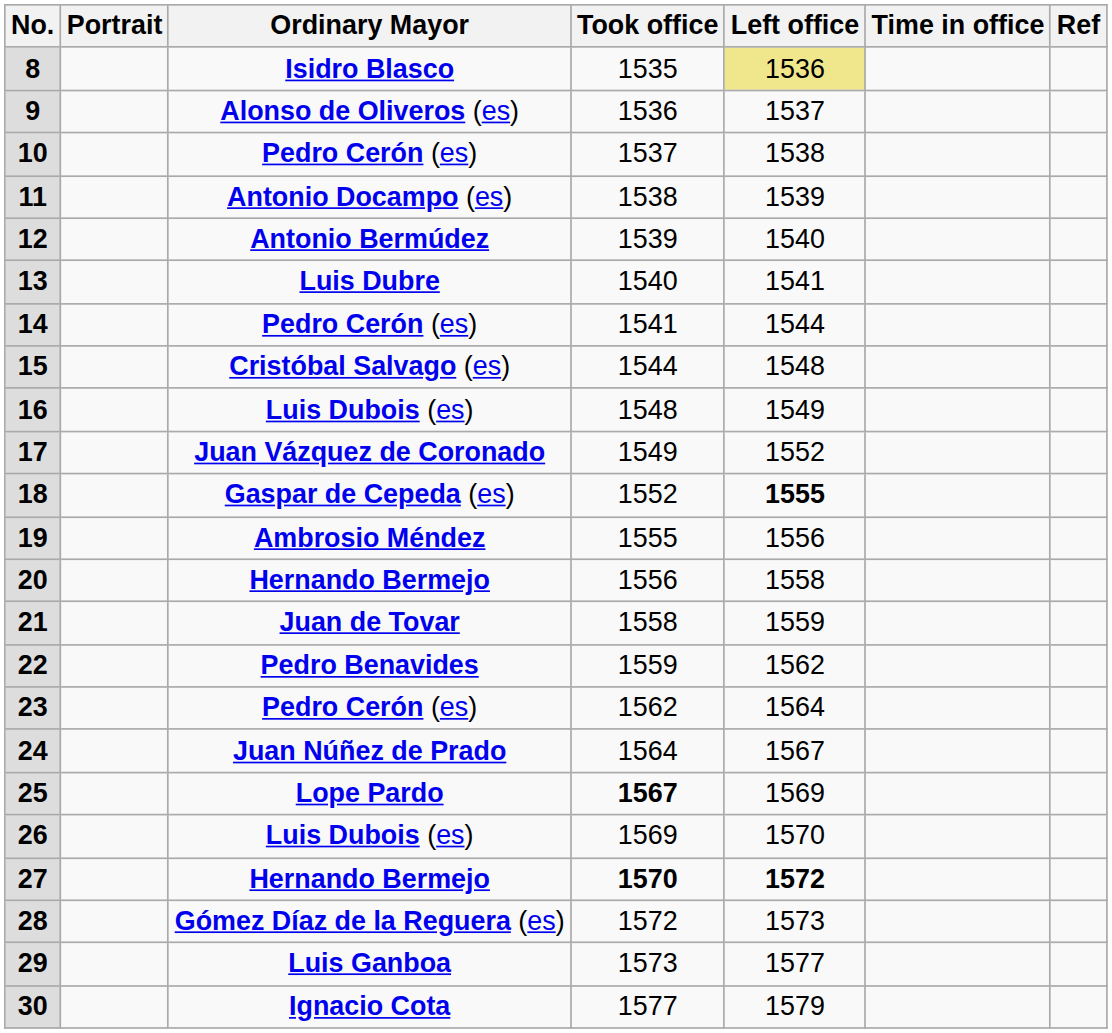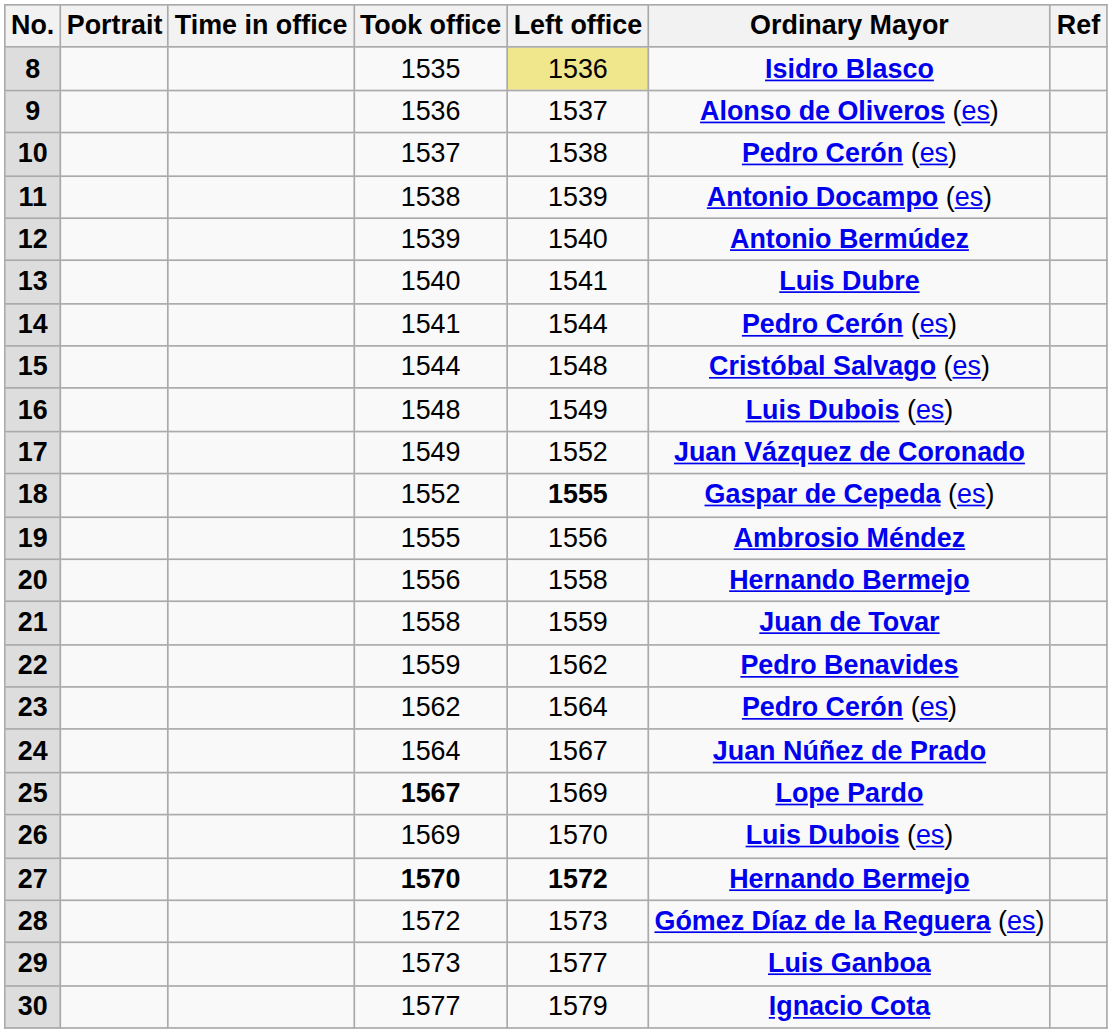columns swapped: Ordinary Mayor <-> Time in office
